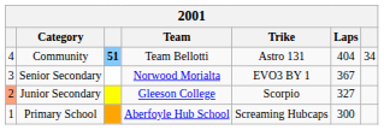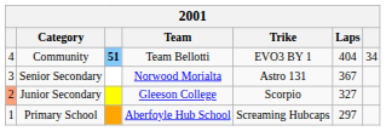Community | Trike: Astro 131 -> EVO3 BY 1
Senior Secondary | Trike: EVO3 BY 1 -> Astro 131
Primary School | Laps: 300 -> 297
